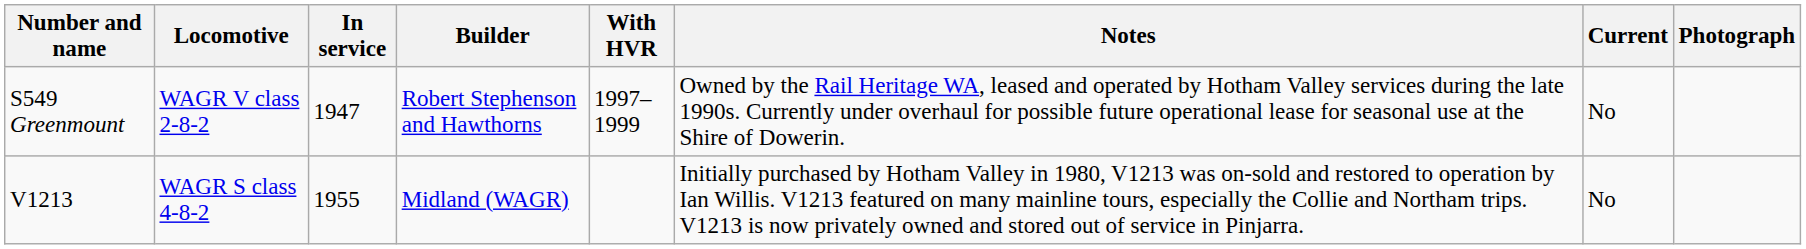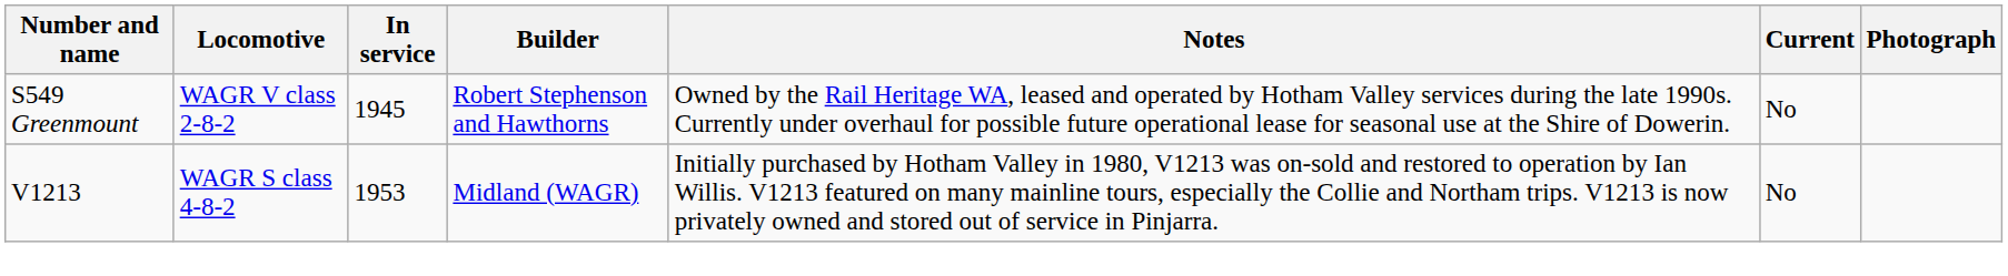- column: With HVR | 1997–1999
S549 Greenmount | In service: 1947 -> 1945
V1213 | In service: 1955 -> 1953
